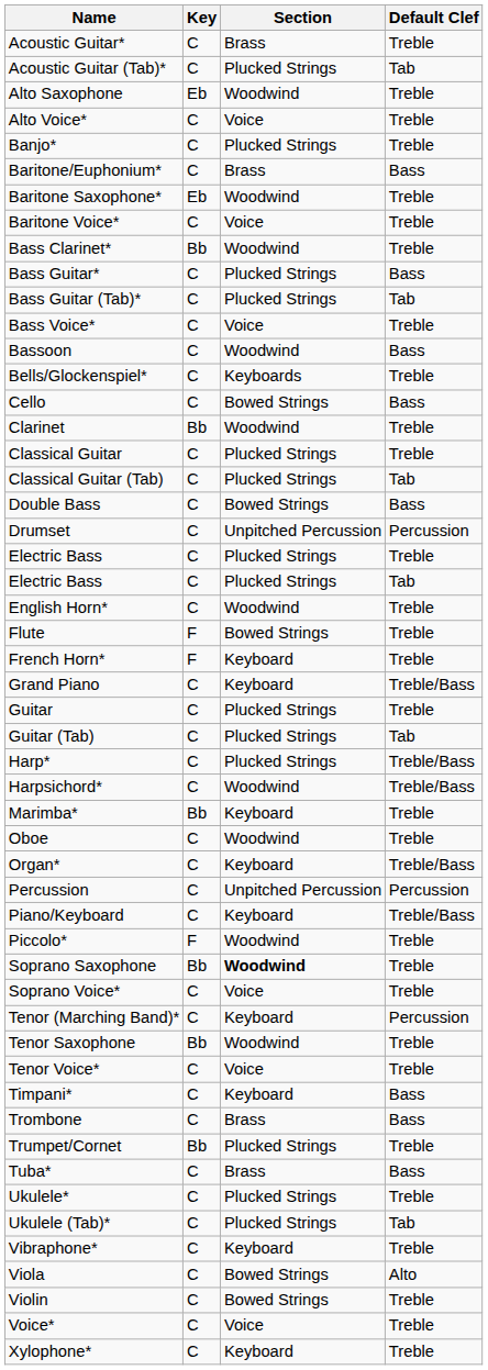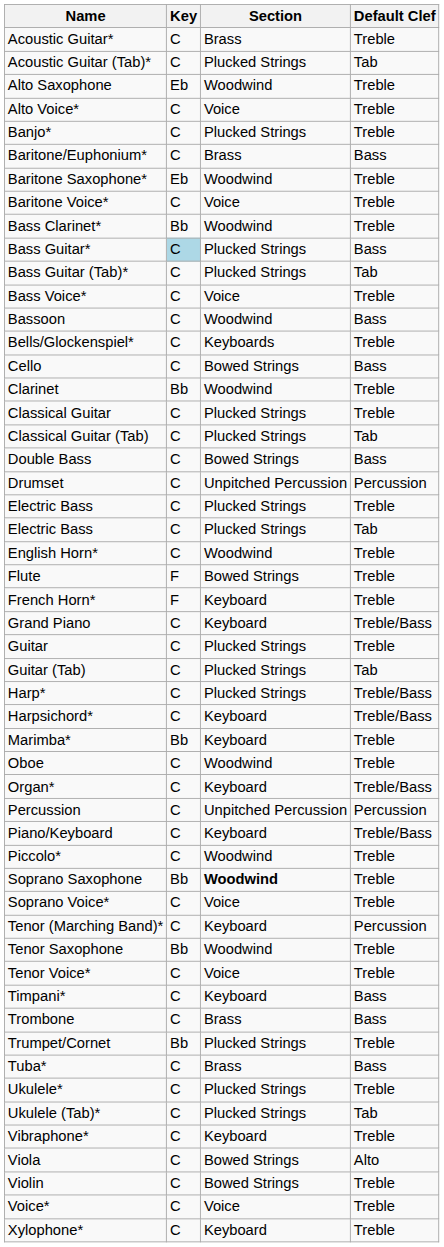Bass Guitar* | Key: no background -> lightblue background
Harpsichord* | Section: Woodwind -> Keyboard
Piccolo* | Key: F -> C
